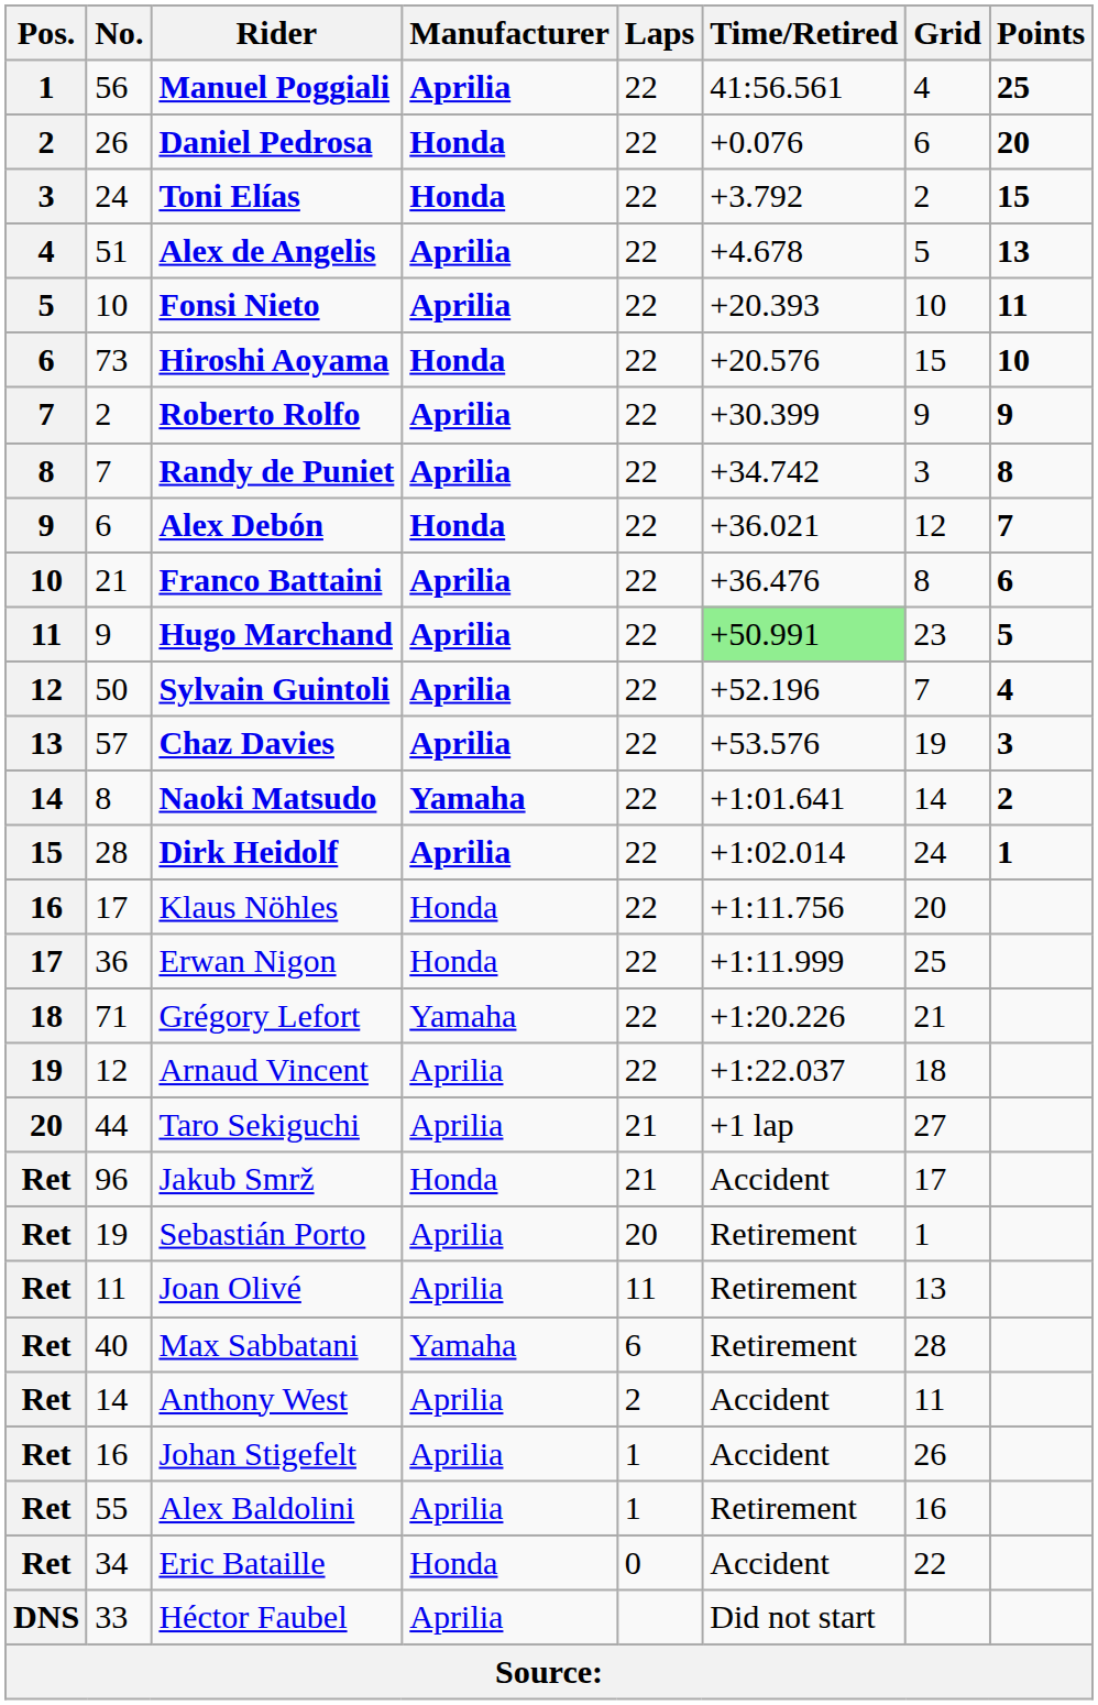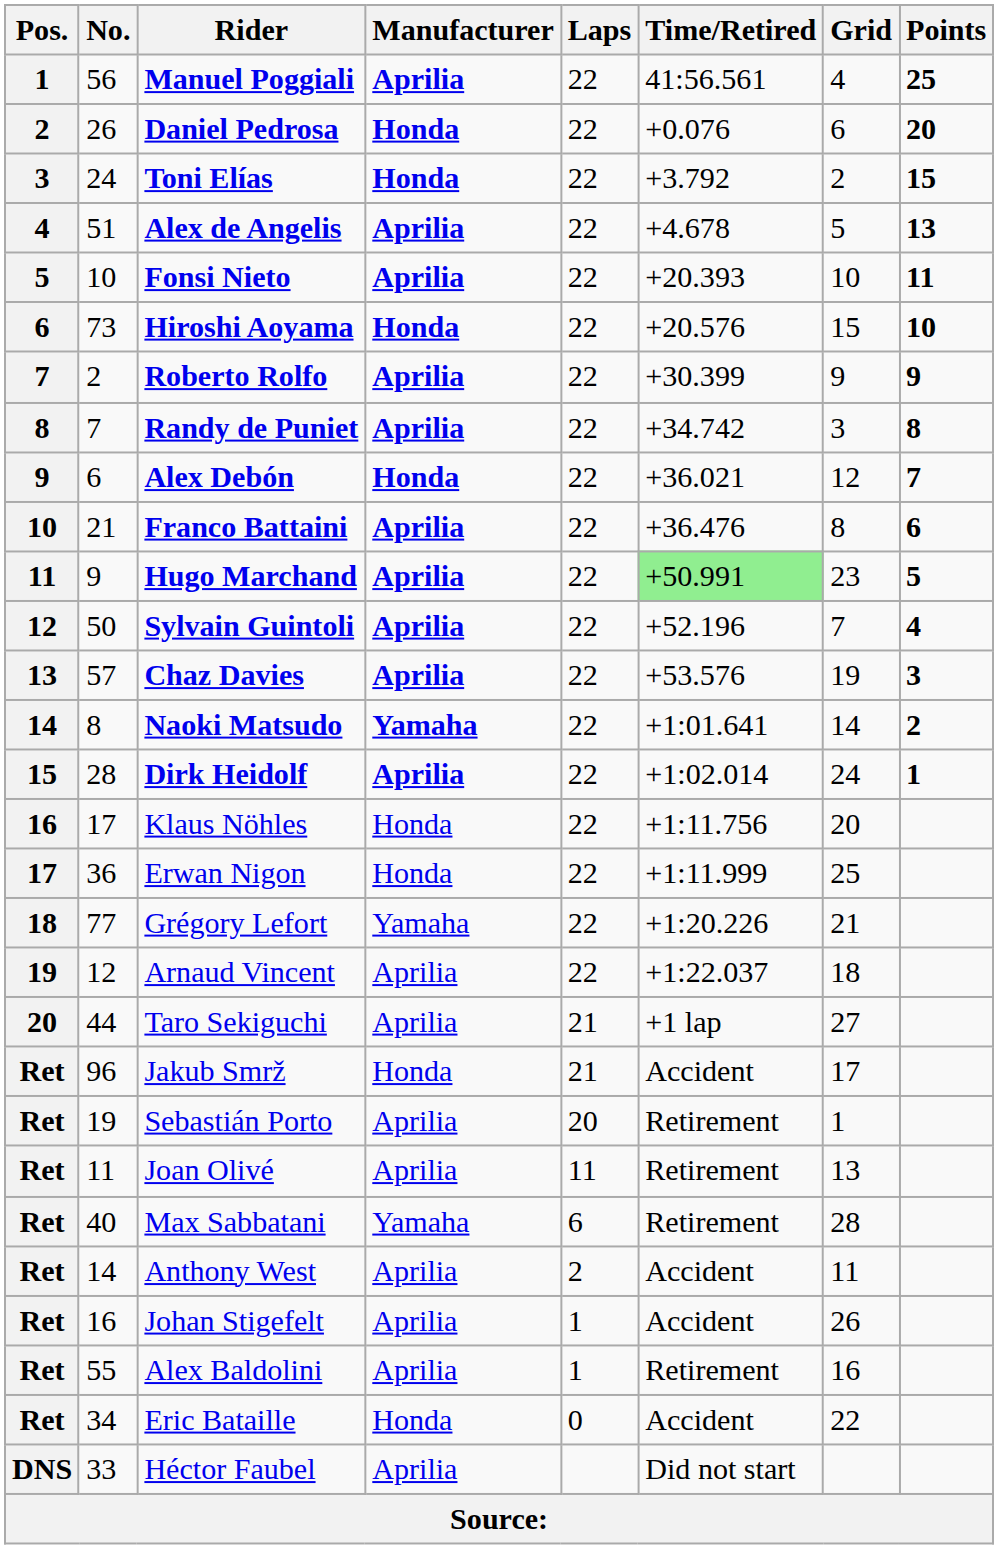Grégory Lefort | No.: 71 -> 77
